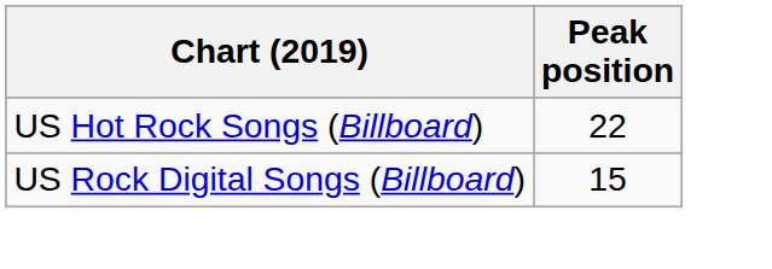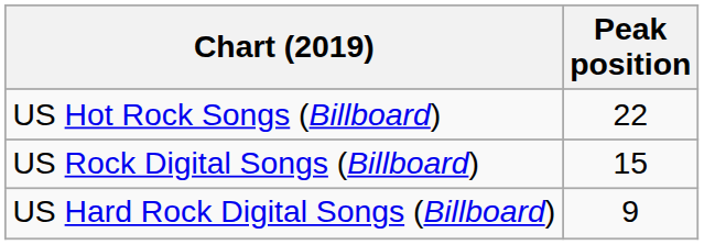+ row: US Hard Rock Digital Songs (Billboard) | 9
